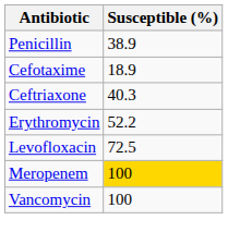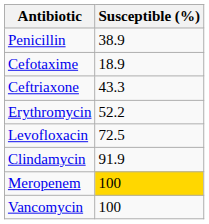Ceftriaxone | Susceptible (%): 40.3 -> 43.3
+ row: Clindamycin | 91.9
